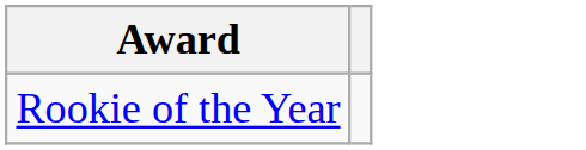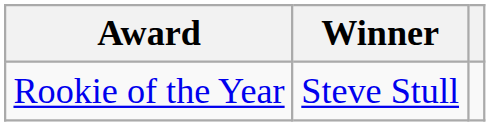+ column: Winner | Steve Stull
